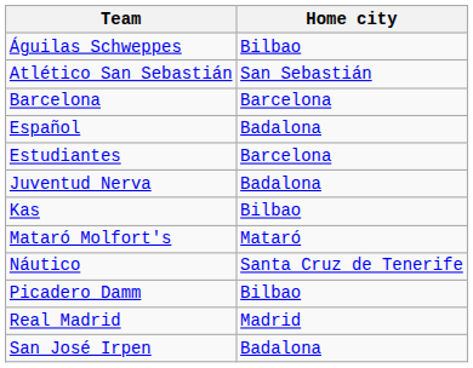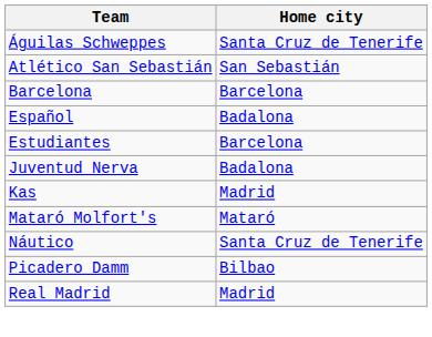Águilas Schweppes | Home city: Bilbao -> Santa Cruz de Tenerife
Kas | Home city: Bilbao -> Madrid
- row: San José Irpen | Badalona
